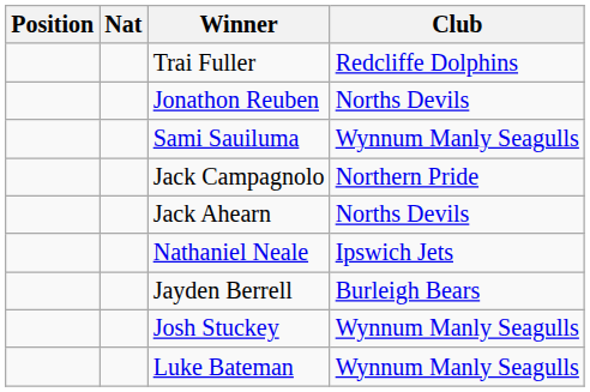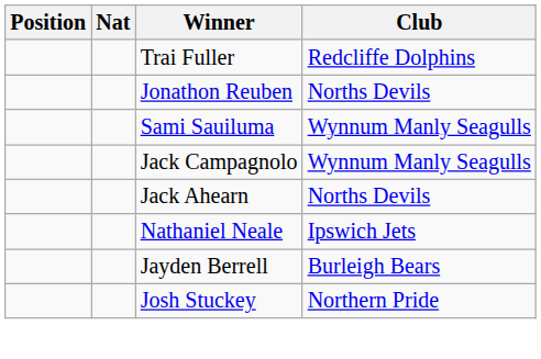Jack Campagnolo | Club: Northern Pride -> Wynnum Manly Seagulls
Josh Stuckey | Club: Wynnum Manly Seagulls -> Northern Pride
- row: Luke Bateman | Wynnum Manly Seagulls
